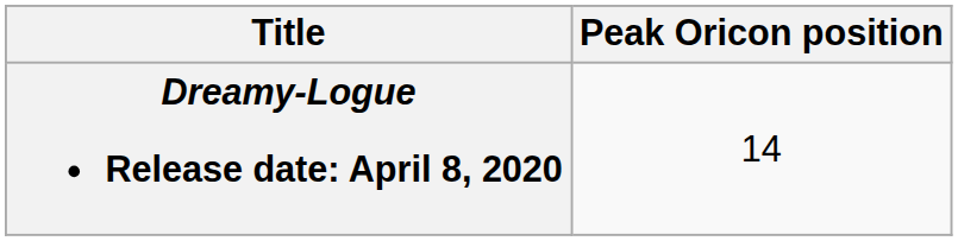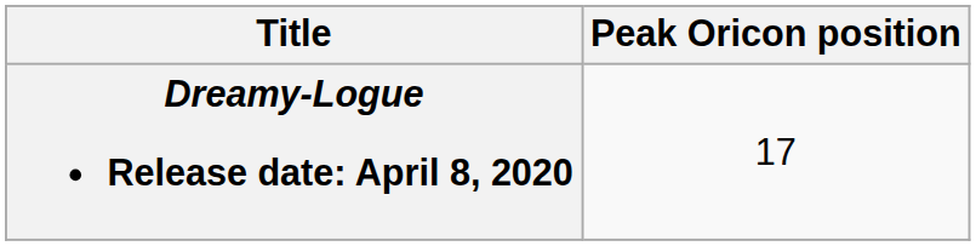Dreamy-Logue Release date: April 8, 2020 | Peak Oricon position: 14 -> 17
